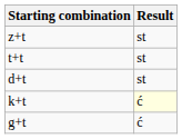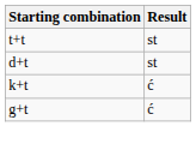- row: z+t | st
k+t | Result: lightyellow background -> no background
